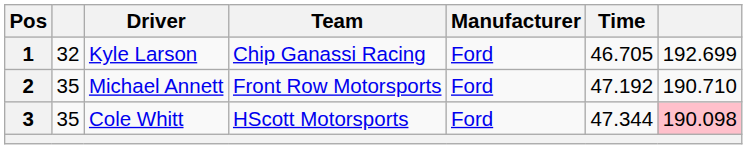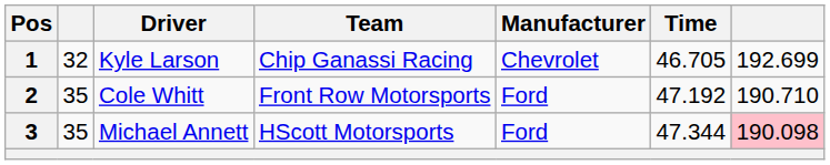1 | Manufacturer: Ford -> Chevrolet
2 | Driver: Michael Annett -> Cole Whitt
3 | Driver: Cole Whitt -> Michael Annett
